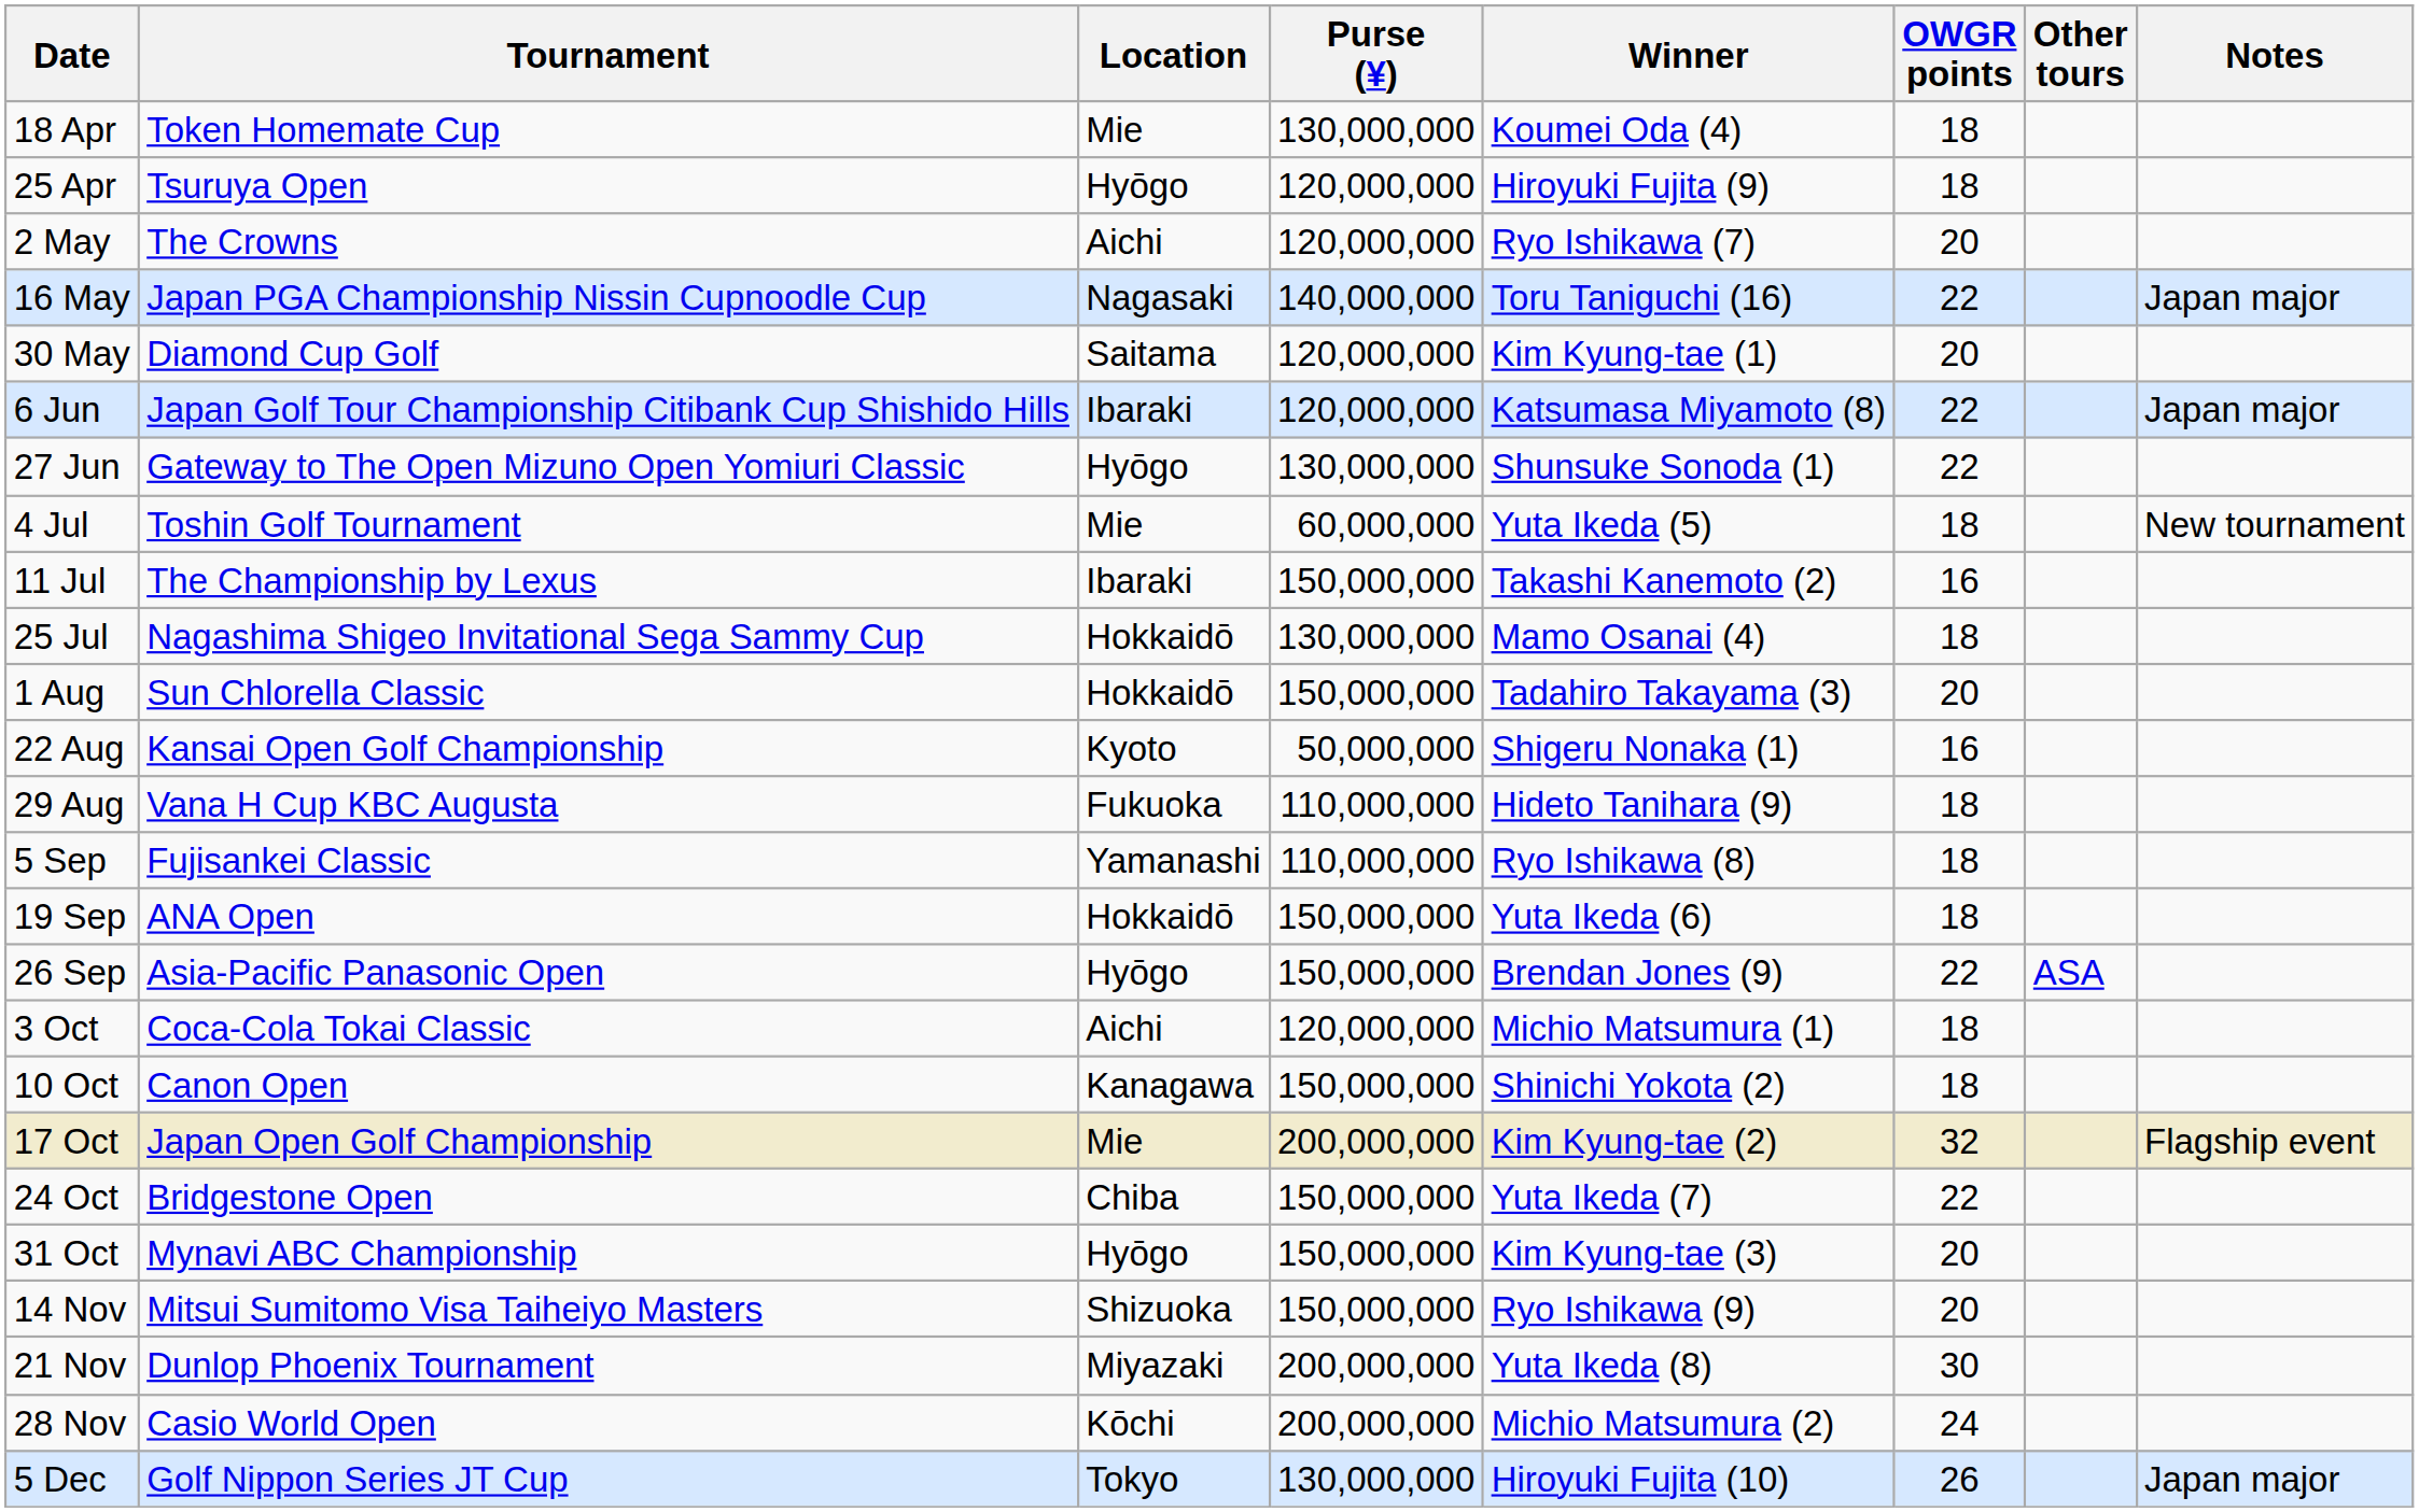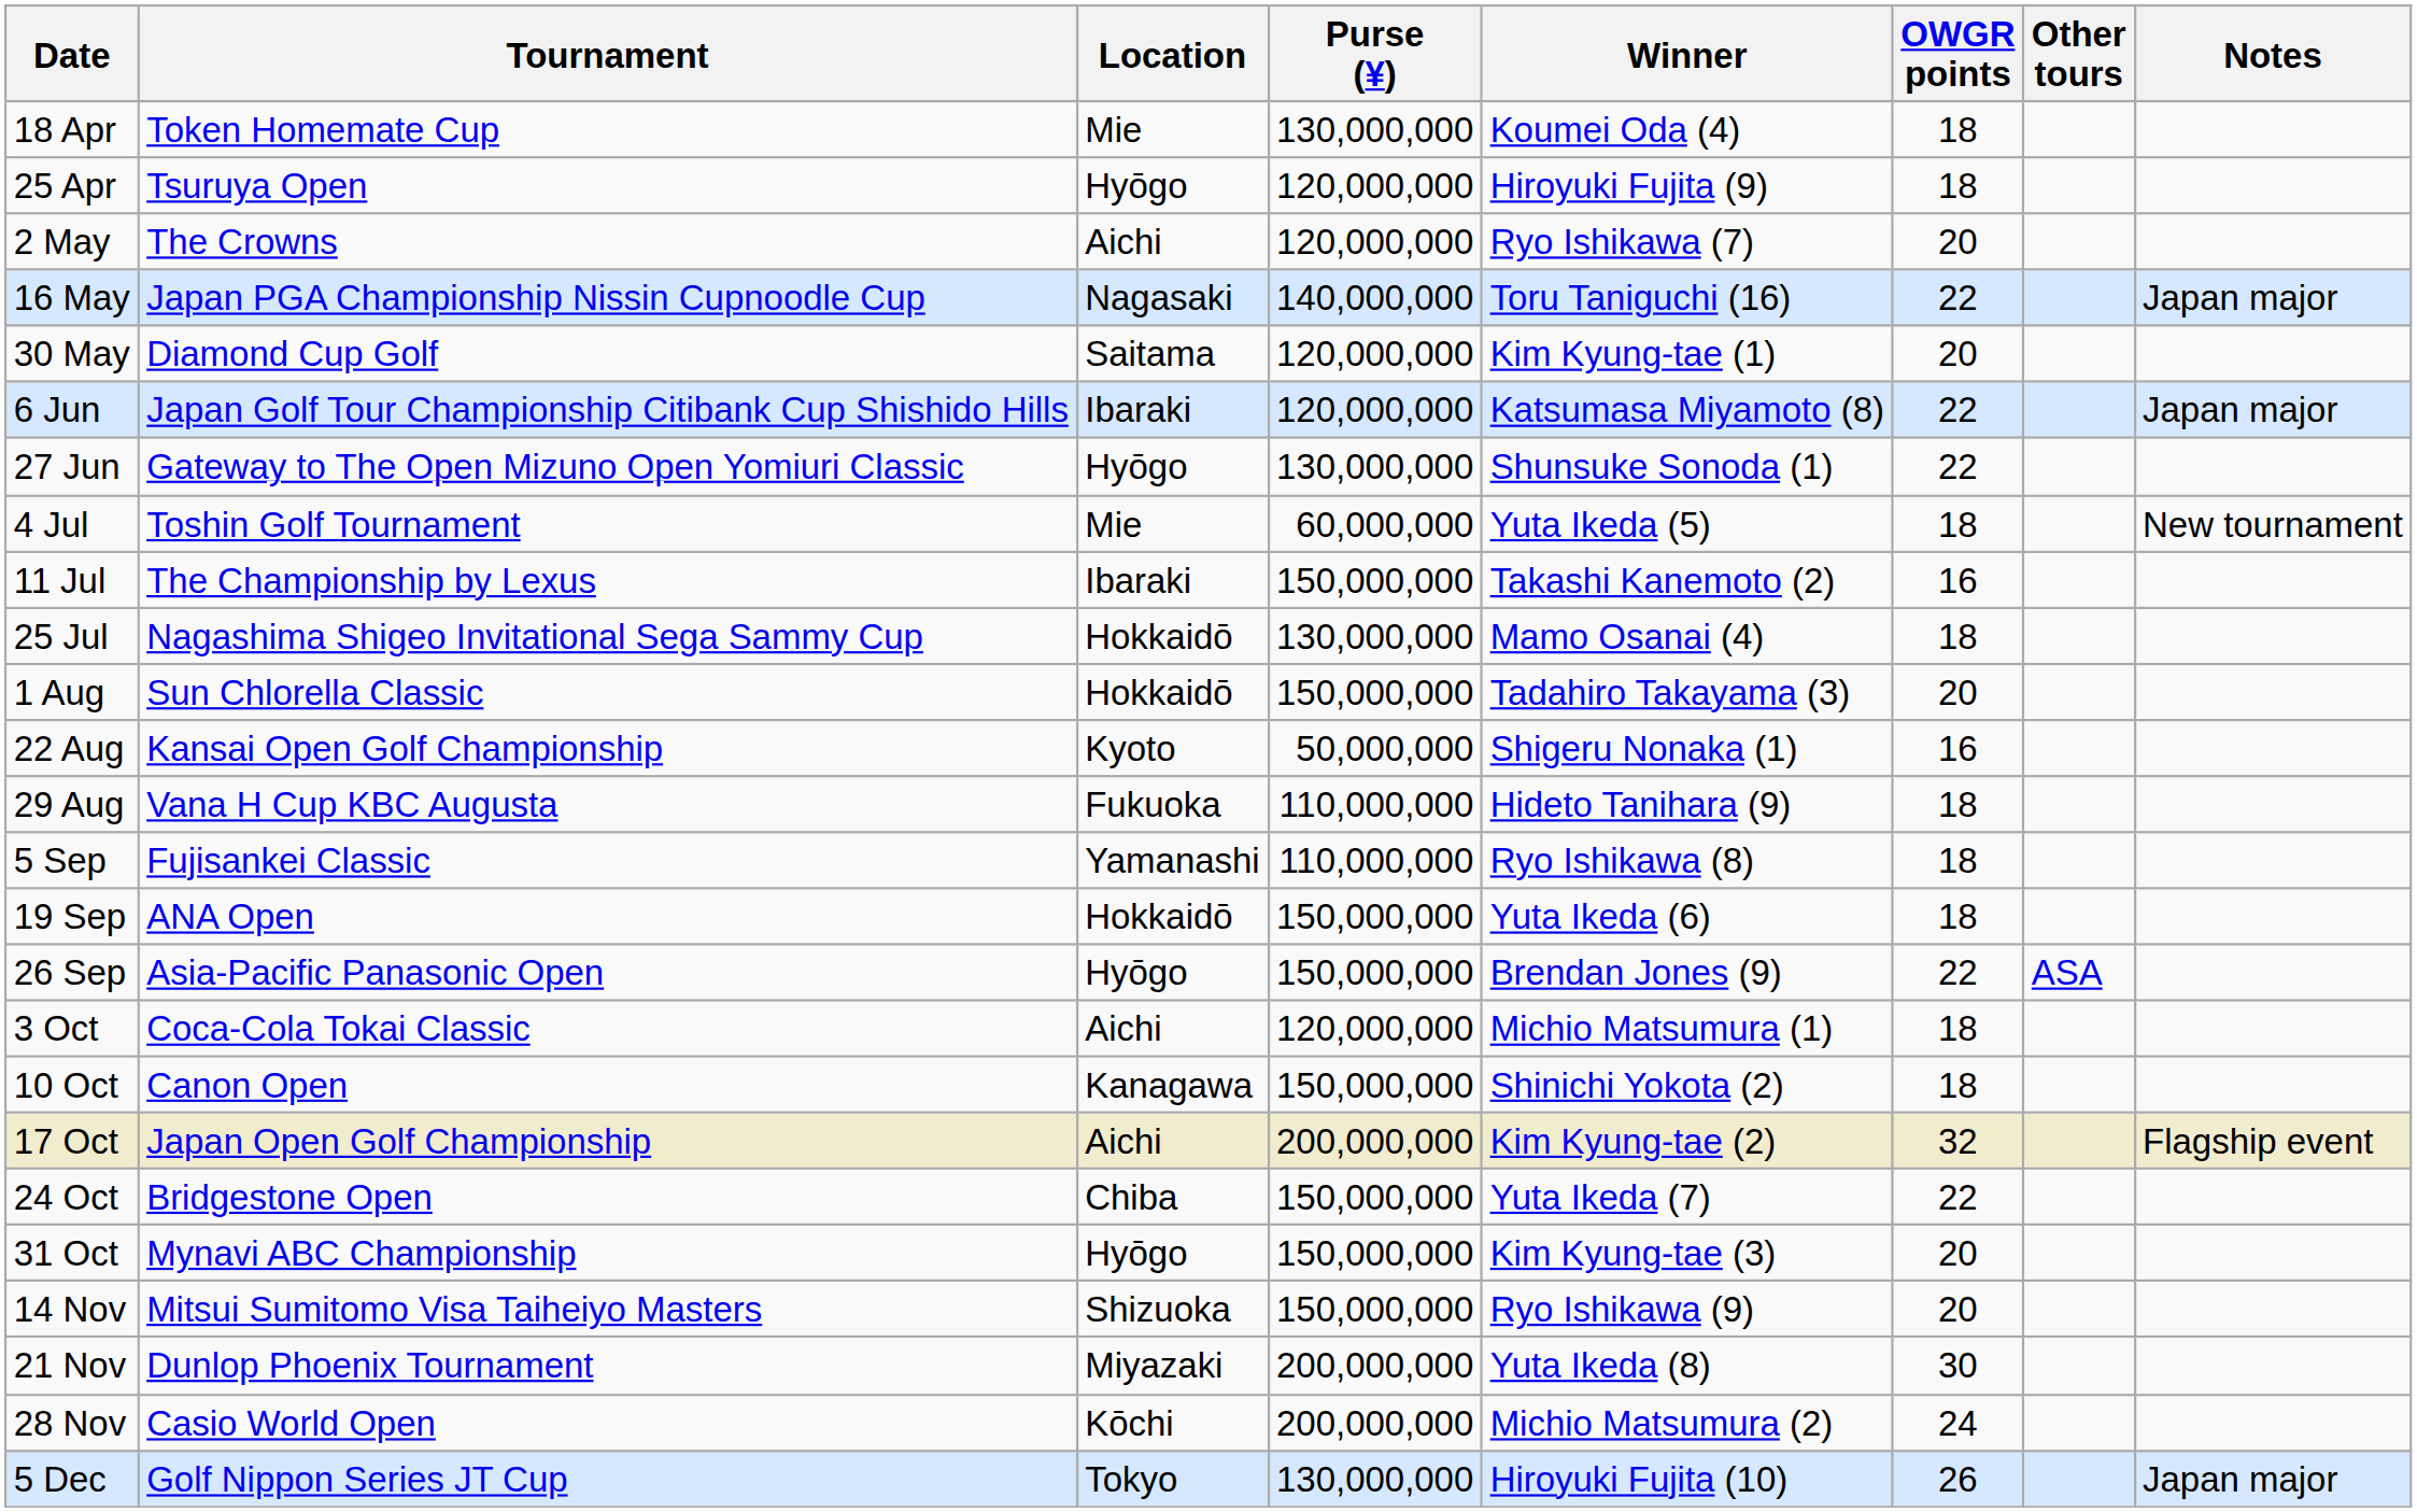17 Oct | Location: Mie -> Aichi
